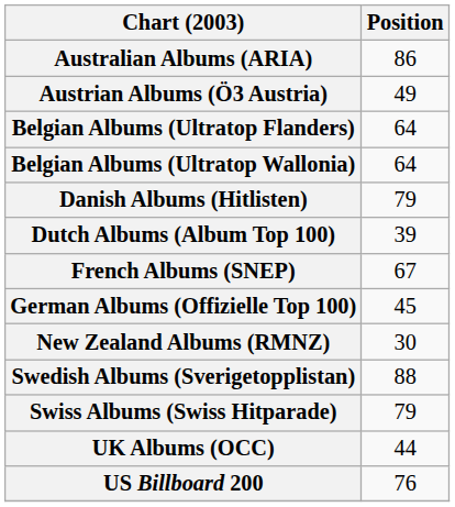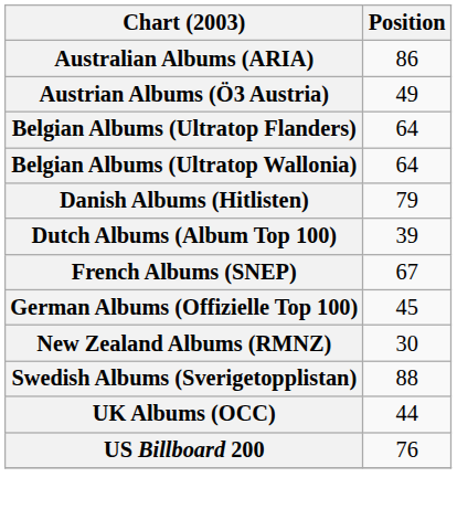- row: Swiss Albums (Swiss Hitparade) | 79
